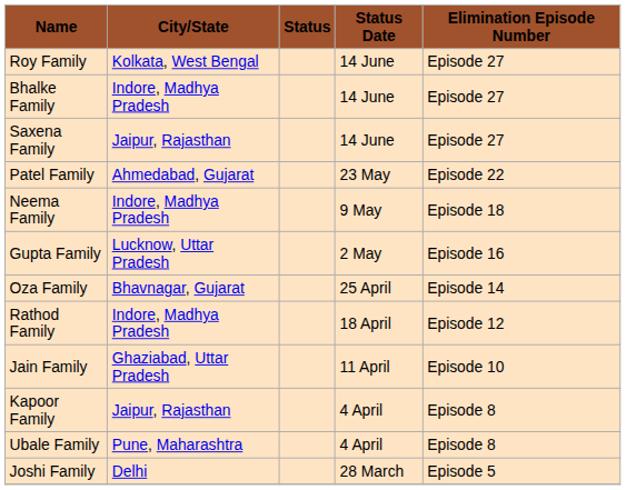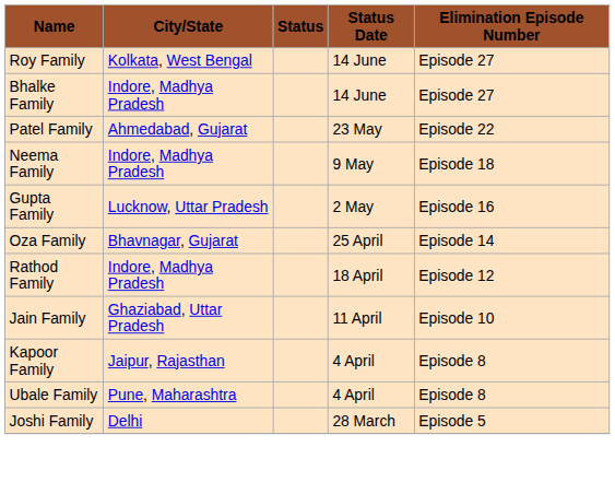- row: Saxena Family | Jaipur, Rajasthan | 14 June | Episode 27
